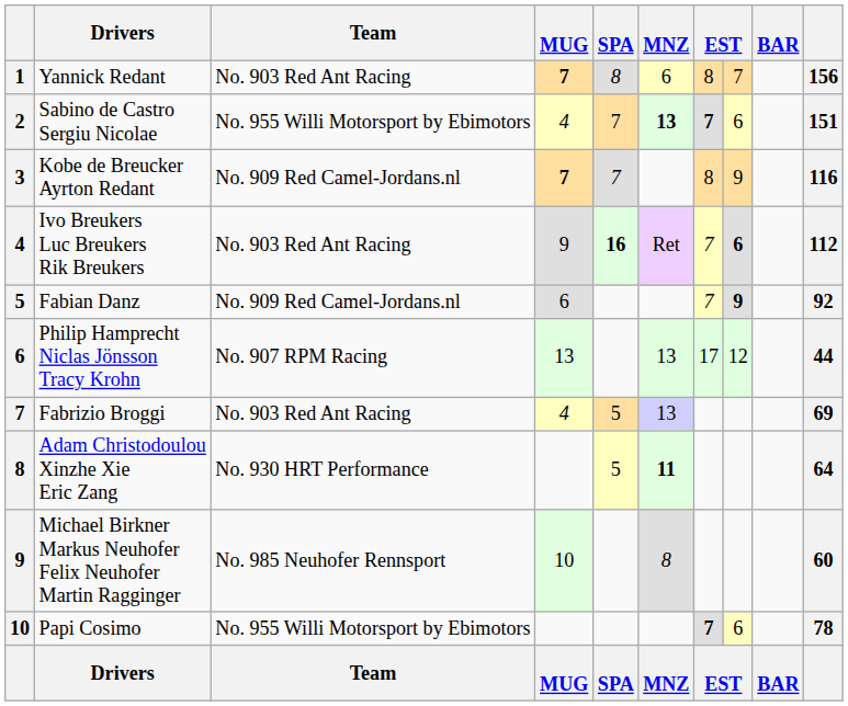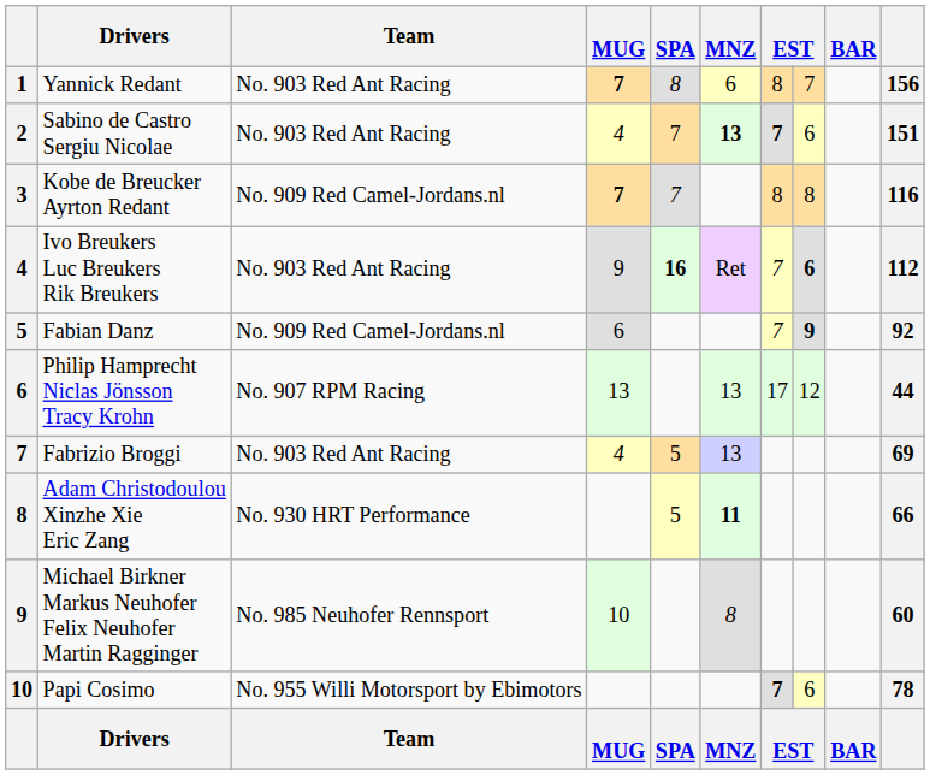Sabino de Castro Sergiu Nicolae | Team: No. 955 Willi Motorsport by Ebimotors -> No. 903 Red Ant Racing
Kobe de Breucker Ayrton Redant | column 8: 9 -> 8
Adam Christodoulou Xinzhe Xie Eric Zang | column 10: 64 -> 66
